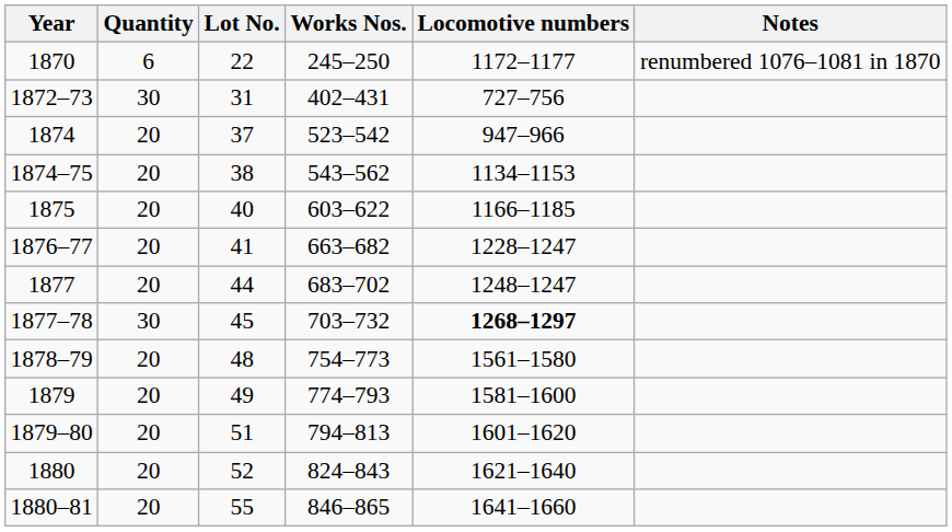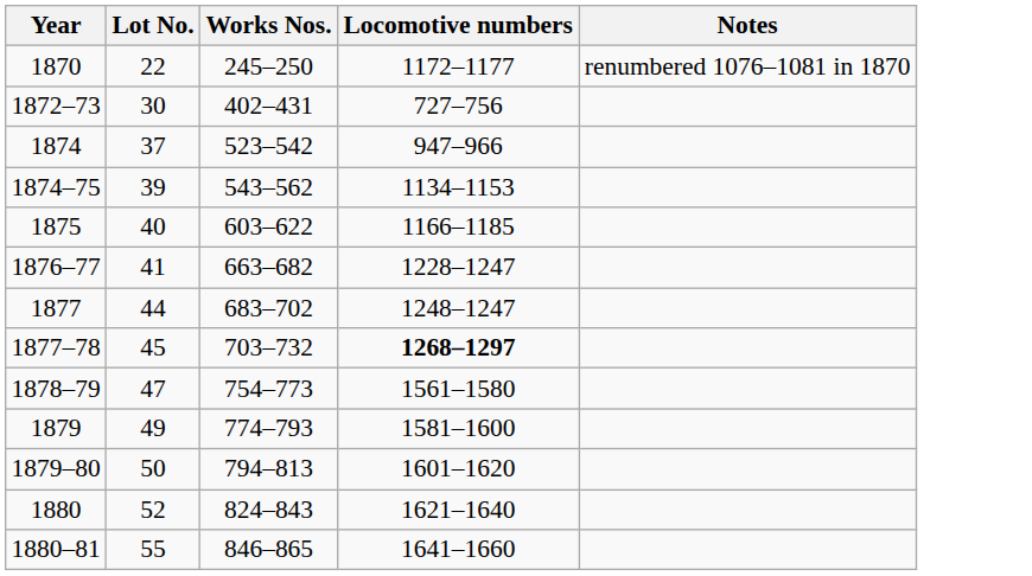- column: Quantity | 6 | 30 | 20 | 20 | 20 | 20 | 20 | 30 | 20 | 20 | 20 | 20 | 20
1872–73 | Lot No.: 31 -> 30
1874–75 | Lot No.: 38 -> 39
1878–79 | Lot No.: 48 -> 47
1879–80 | Lot No.: 51 -> 50
